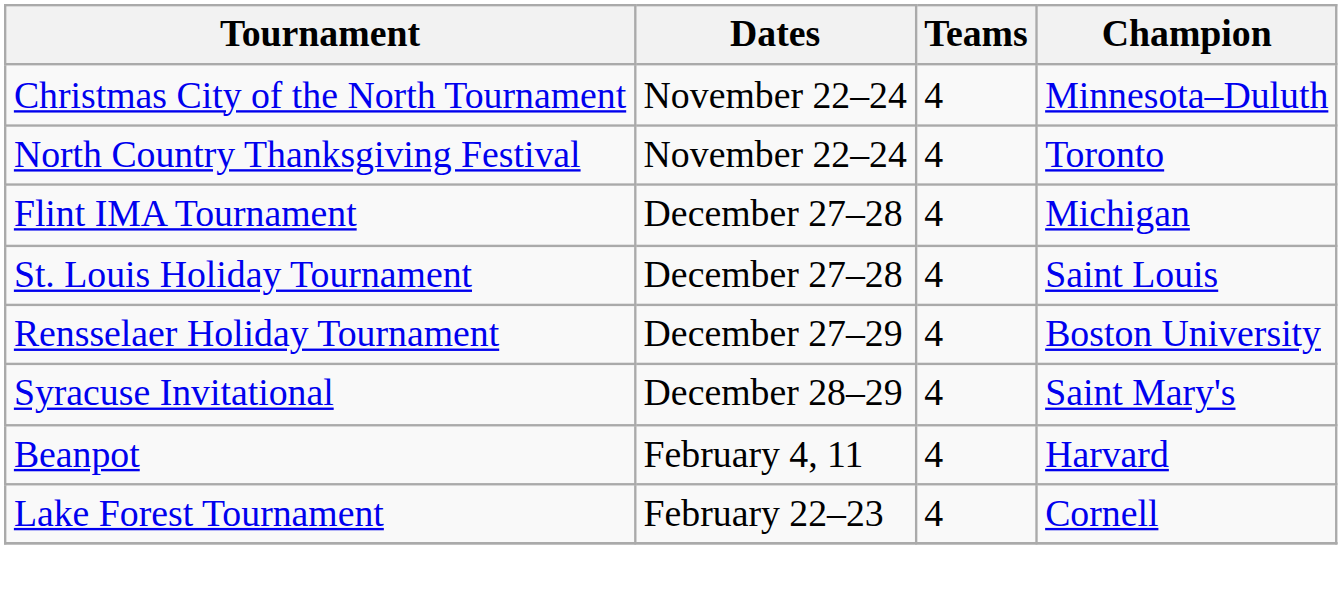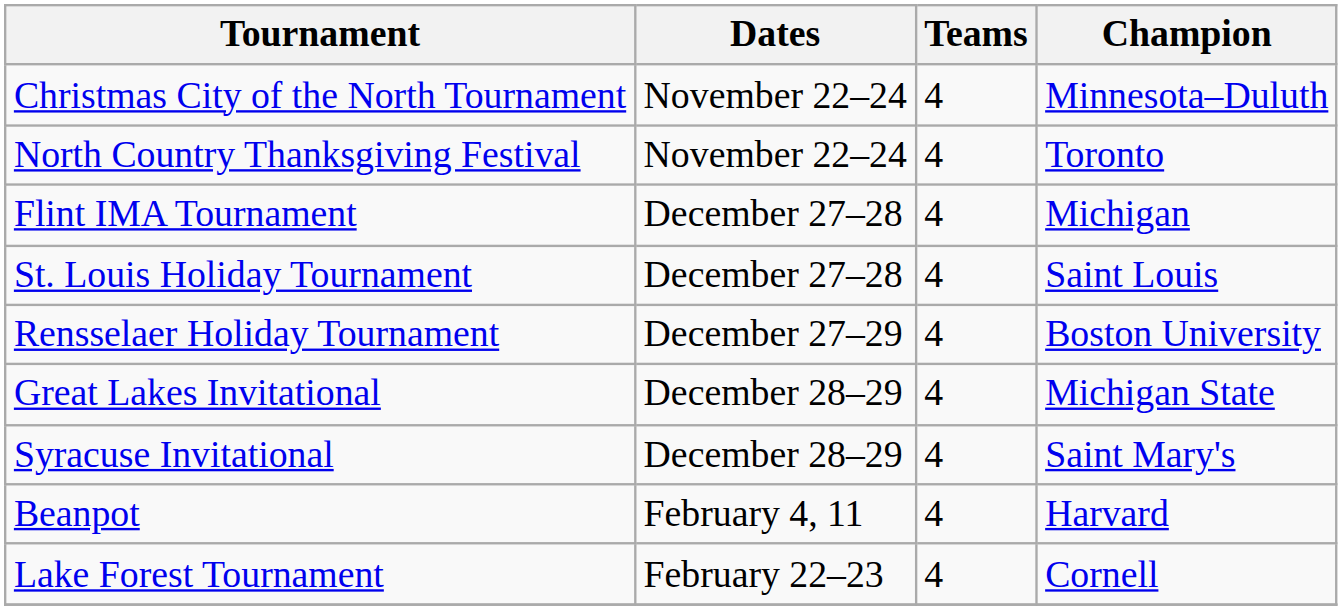+ row: Great Lakes Invitational | December 28–29 | 4 | Michigan State
